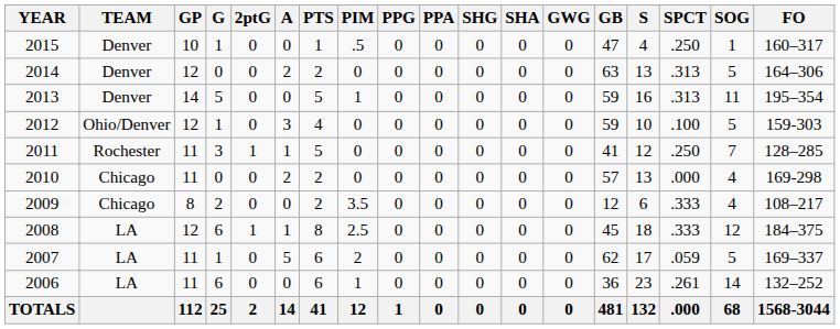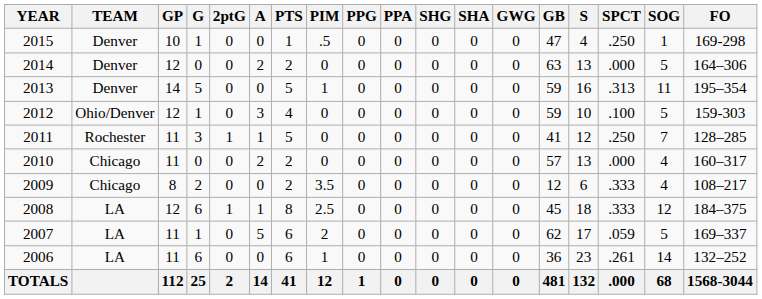2015 | FO: 160–317 -> 169-298
2014 | SPCT: .313 -> .000
2010 | FO: 169-298 -> 160–317
